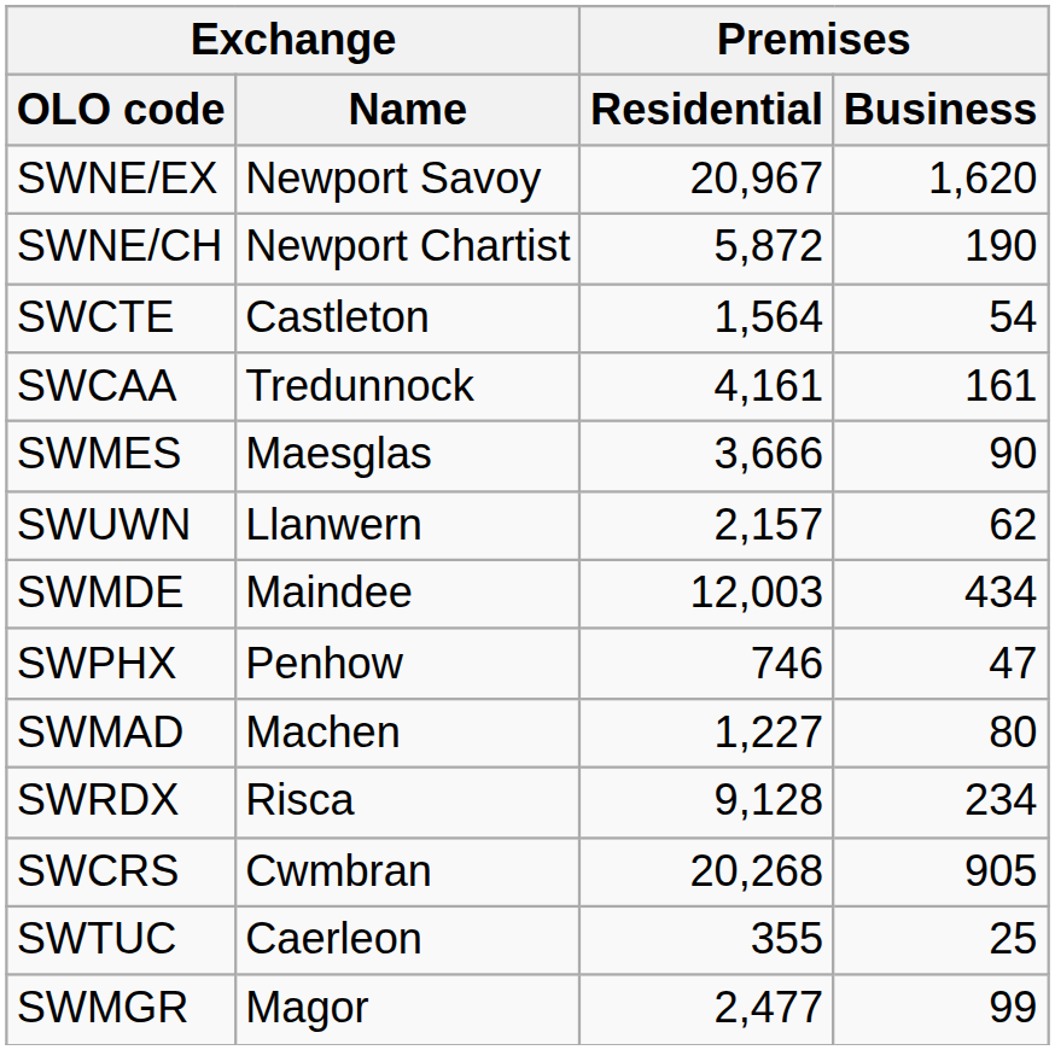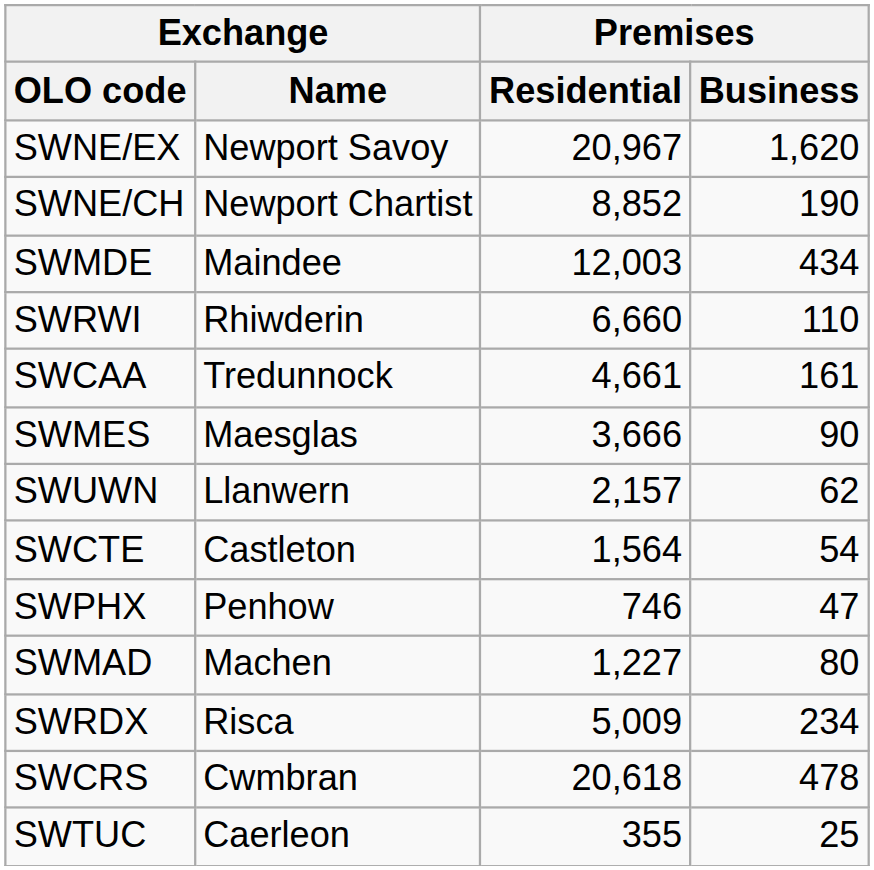SWNE/CH | Premises / Residential: 5,872 -> 8,852
rows swapped: SWMDE <-> SWCTE
+ row: SWRWI | Rhiwderin | 6,660 | 110
SWCAA | Premises / Residential: 4,161 -> 4,661
SWRDX | Premises / Residential: 9,128 -> 5,009
SWCRS | Premises / Residential: 20,268 -> 20,618
SWCRS | Premises / Business: 905 -> 478
- row: SWMGR | Magor | 2,477 | 99
